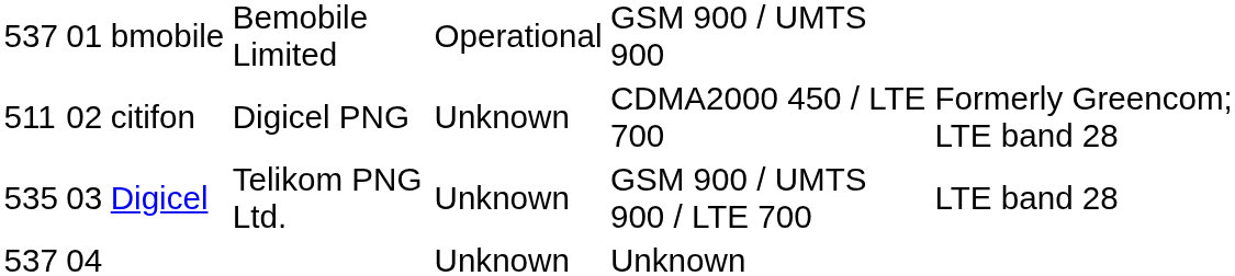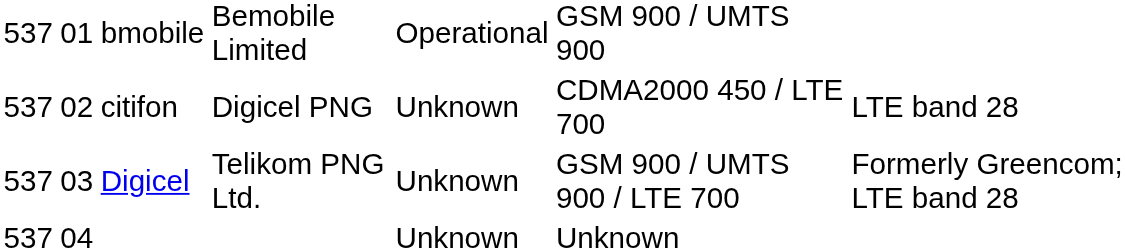citifon | column 1: 511 -> 537
citifon | column 7: Formerly Greencom; LTE band 28 -> LTE band 28
Digicel | column 1: 535 -> 537
Digicel | column 7: LTE band 28 -> Formerly Greencom; LTE band 28
